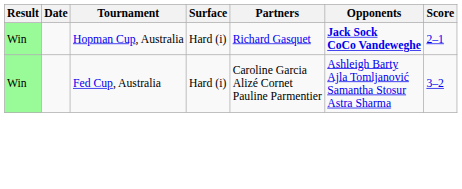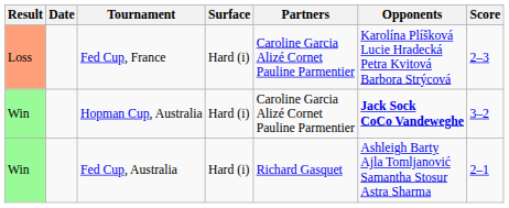+ row: Loss | Fed Cup, France | Hard (i) | Caroline Garcia Alizé Cornet Pauline Parmentier | Karolína Plíšková Lucie Hradecká Petra Kvitová Barbora Strýcová | 2–3
Hopman Cup, Australia | Partners: Richard Gasquet -> Caroline Garcia Alizé Cornet Pauline Parmentier
Hopman Cup, Australia | Score: 2–1 -> 3–2
Fed Cup, Australia | Partners: Caroline Garcia Alizé Cornet Pauline Parmentier -> Richard Gasquet
Fed Cup, Australia | Score: 3–2 -> 2–1
